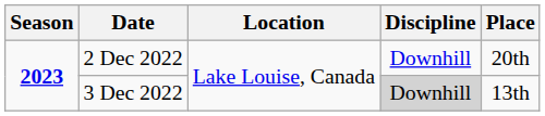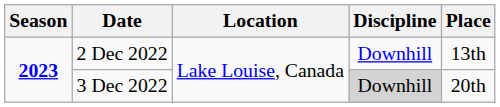2 Dec 2022 | Place: 20th -> 13th
3 Dec 2022 | Place: 13th -> 20th
